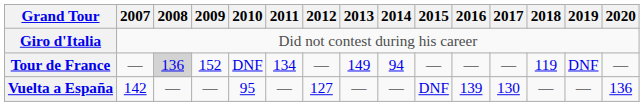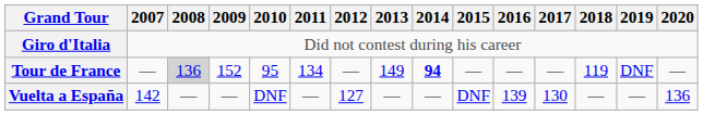Tour de France | 2010: DNF -> 95
Tour de France | 2014: normal -> bold
Vuelta a España | 2010: 95 -> DNF
